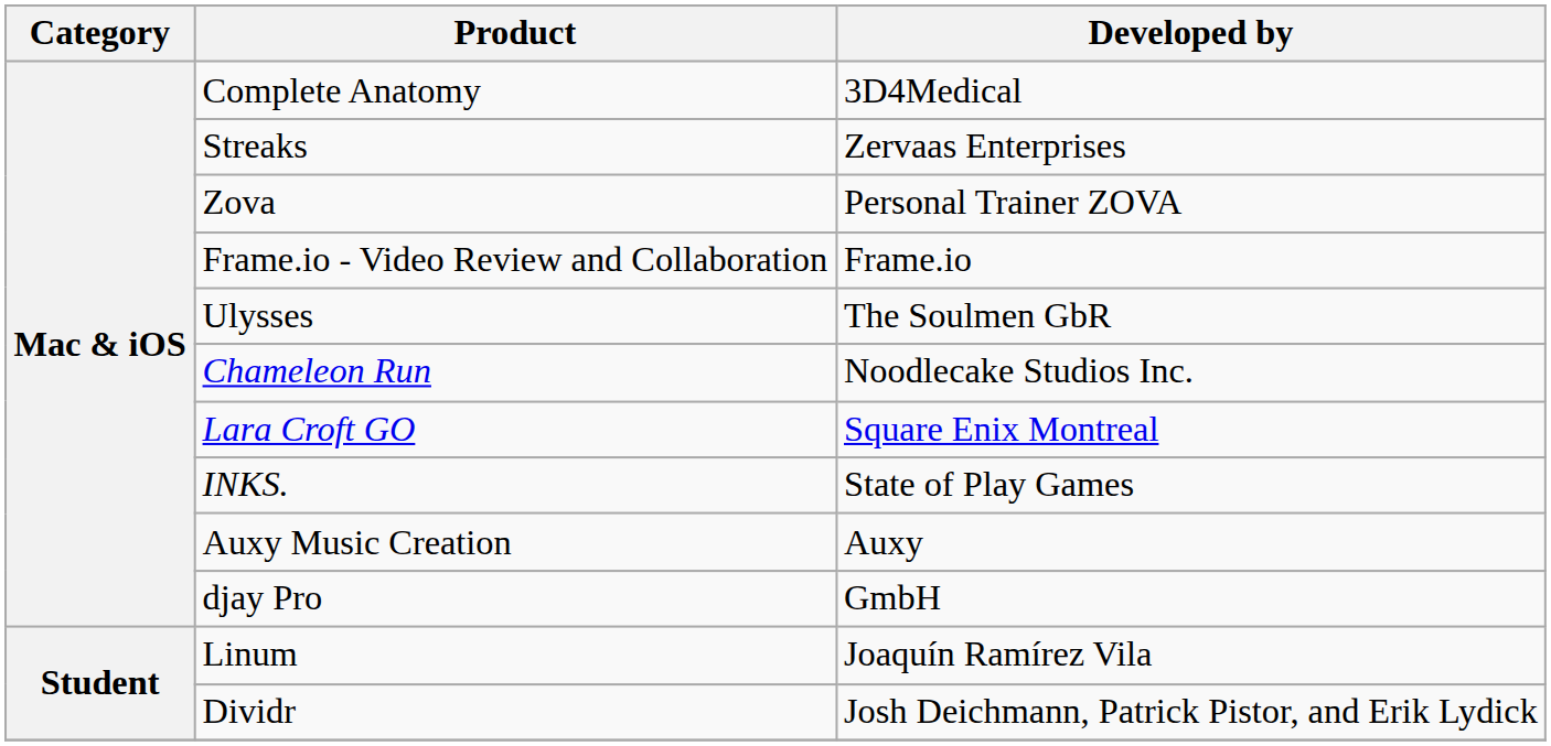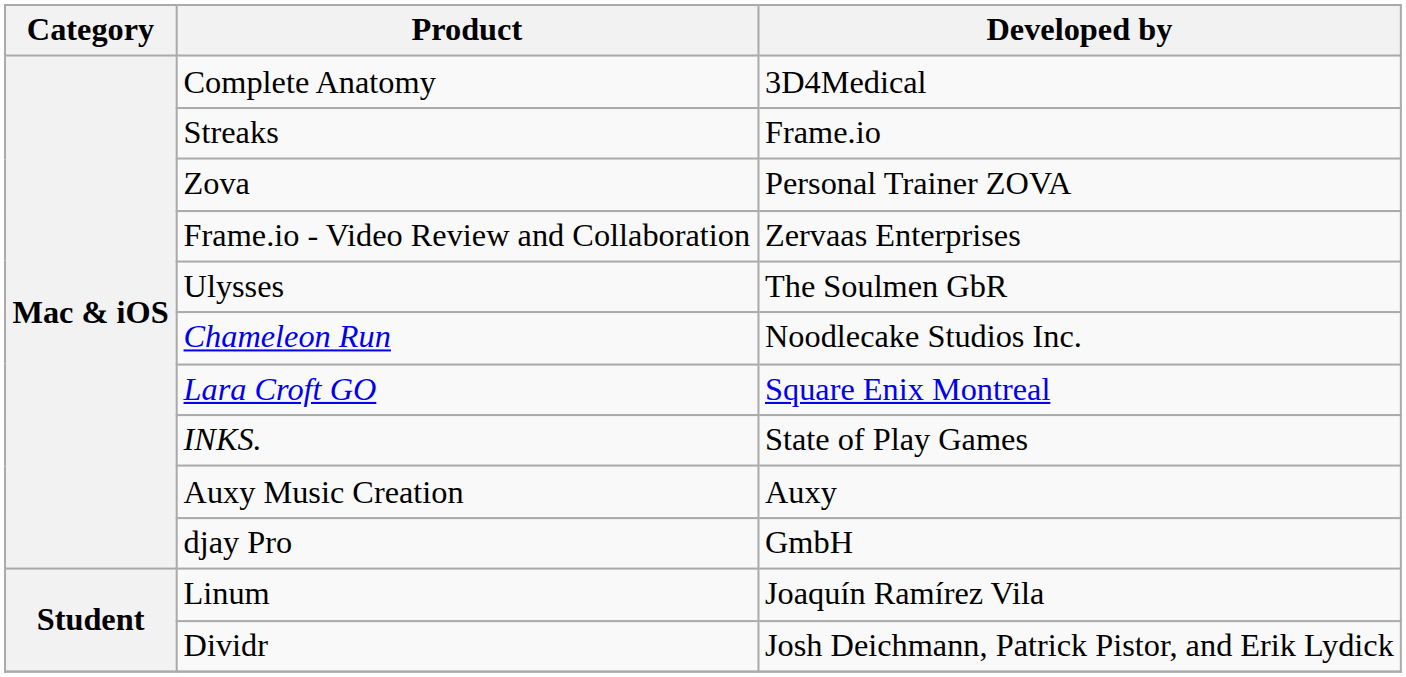Streaks | Developed by: Zervaas Enterprises -> Frame.io
Frame.io - Video Review and Collaboration | Developed by: Frame.io -> Zervaas Enterprises
